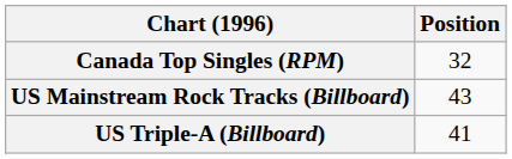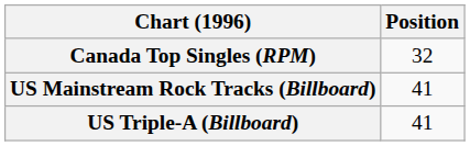US Mainstream Rock Tracks (Billboard) | Position: 43 -> 41
